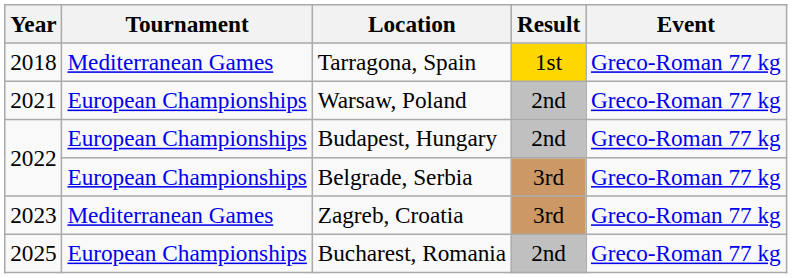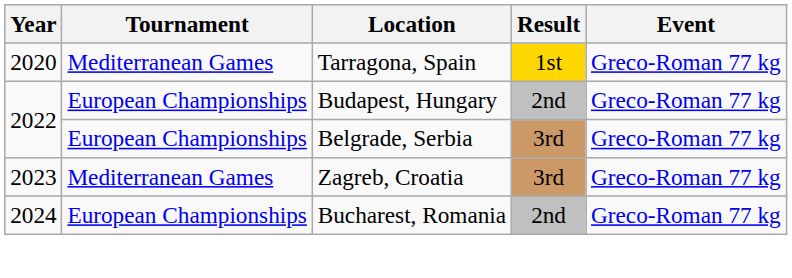Tarragona, Spain | Year: 2018 -> 2020
- row: 2021 | European Championships | Warsaw, Poland | 2nd | Greco-Roman 77 kg
Bucharest, Romania | Year: 2025 -> 2024
